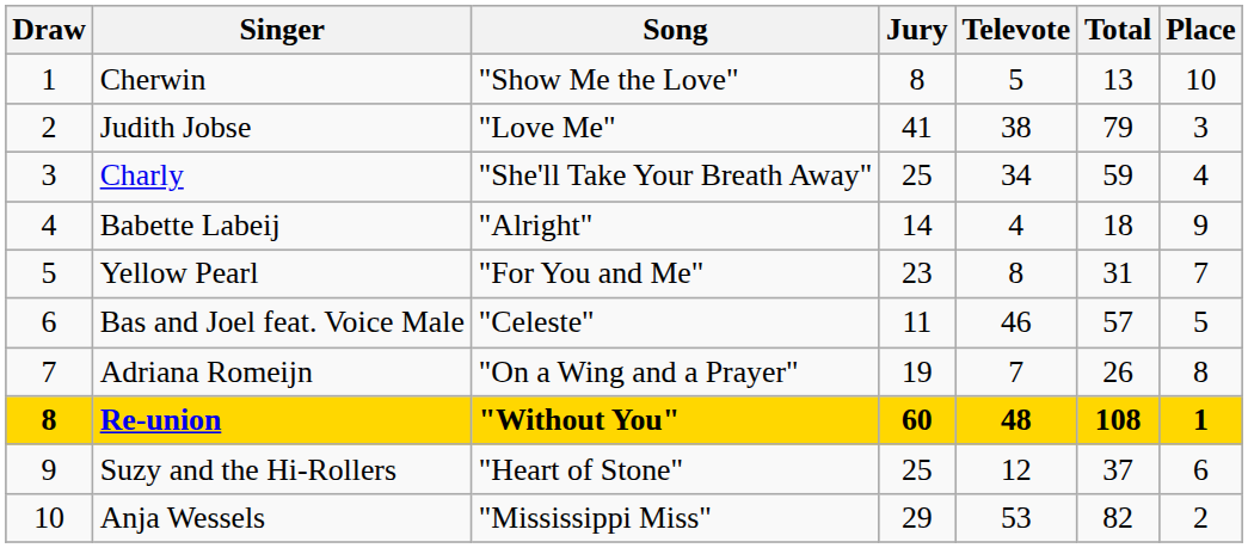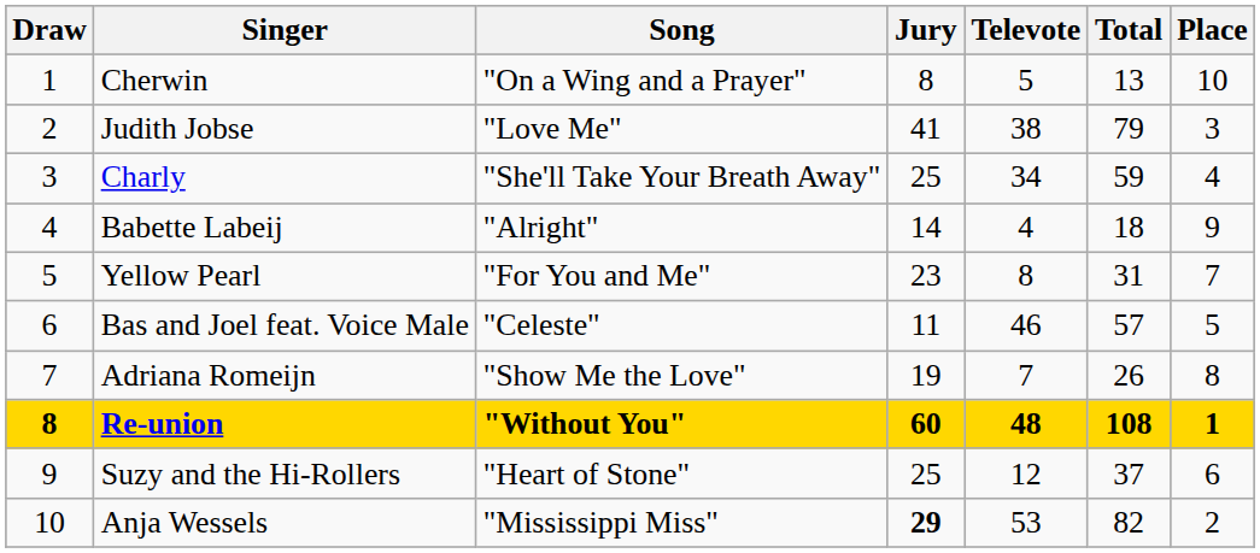Cherwin | Song: "Show Me the Love" -> "On a Wing and a Prayer"
Adriana Romeijn | Song: "On a Wing and a Prayer" -> "Show Me the Love"
Anja Wessels | Jury: normal -> bold
